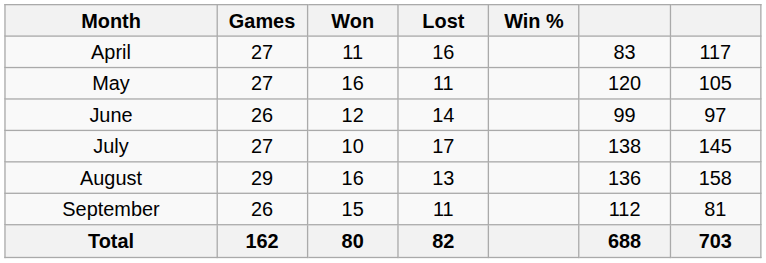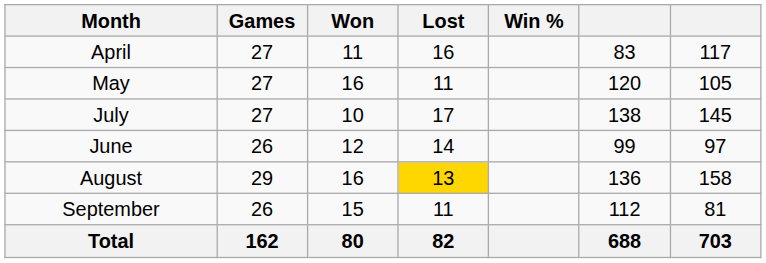rows swapped: June <-> July
August | Lost: no background -> gold background
